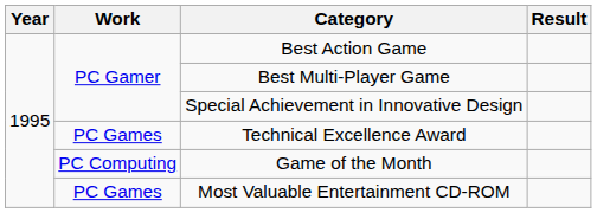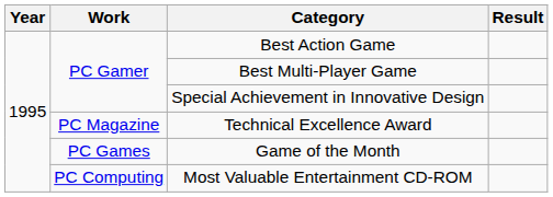Technical Excellence Award | Work: PC Games -> PC Magazine
Game of the Month | Work: PC Computing -> PC Games
Most Valuable Entertainment CD-ROM | Work: PC Games -> PC Computing
